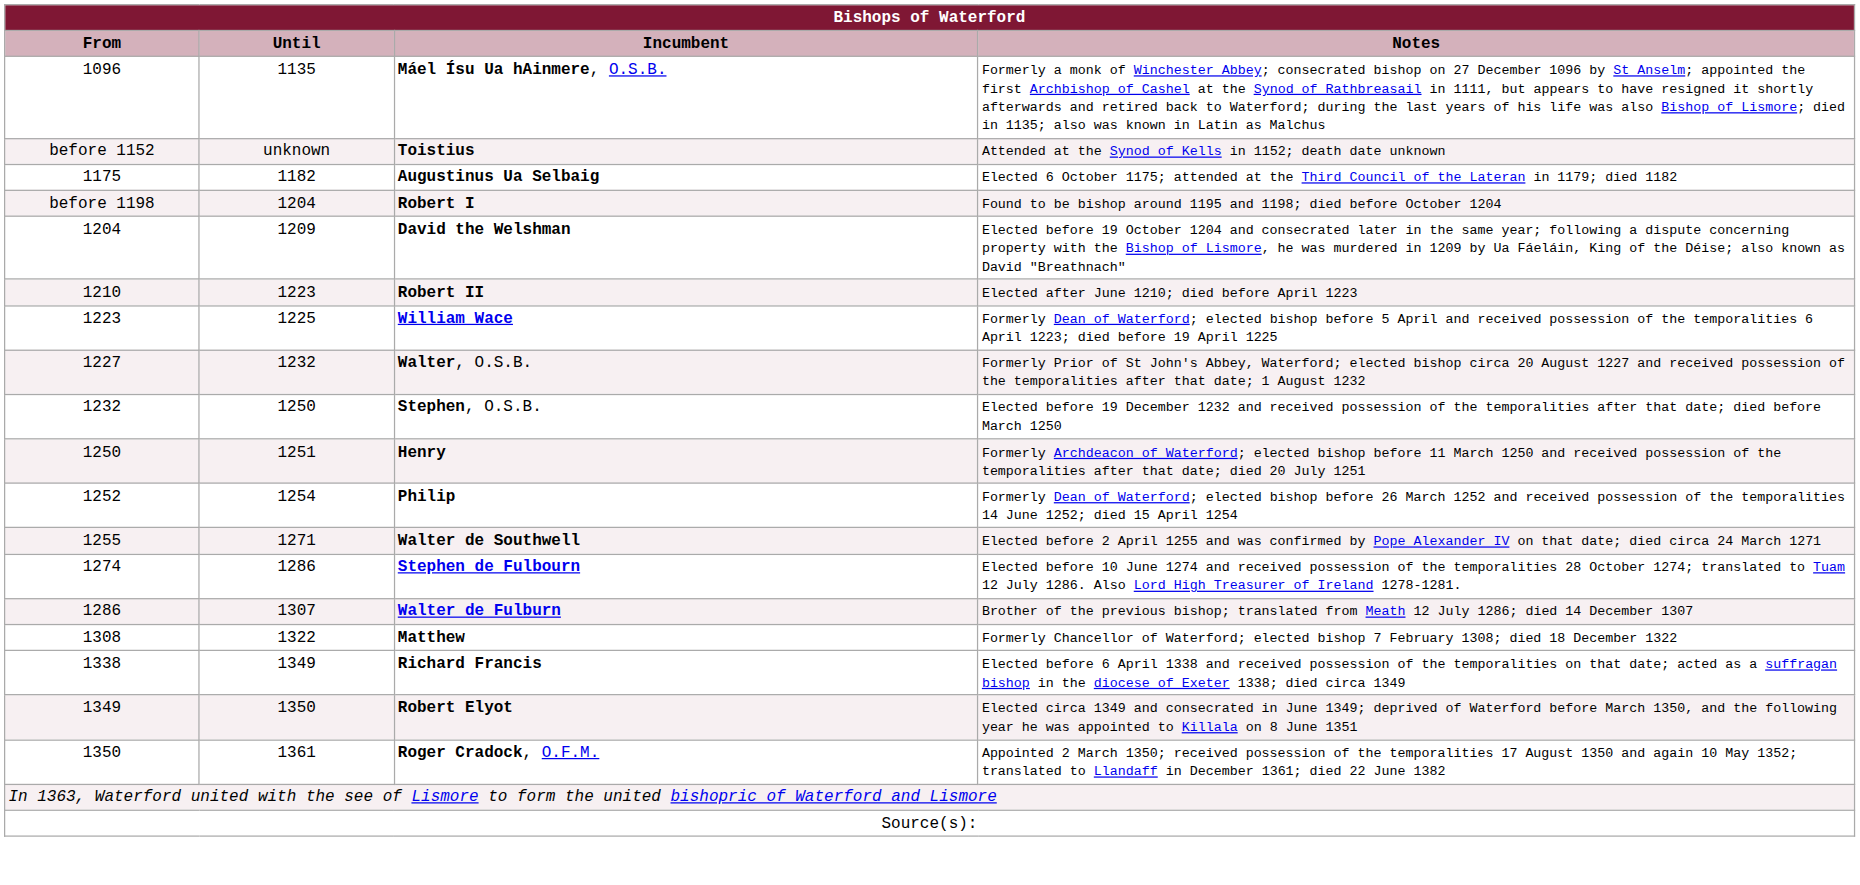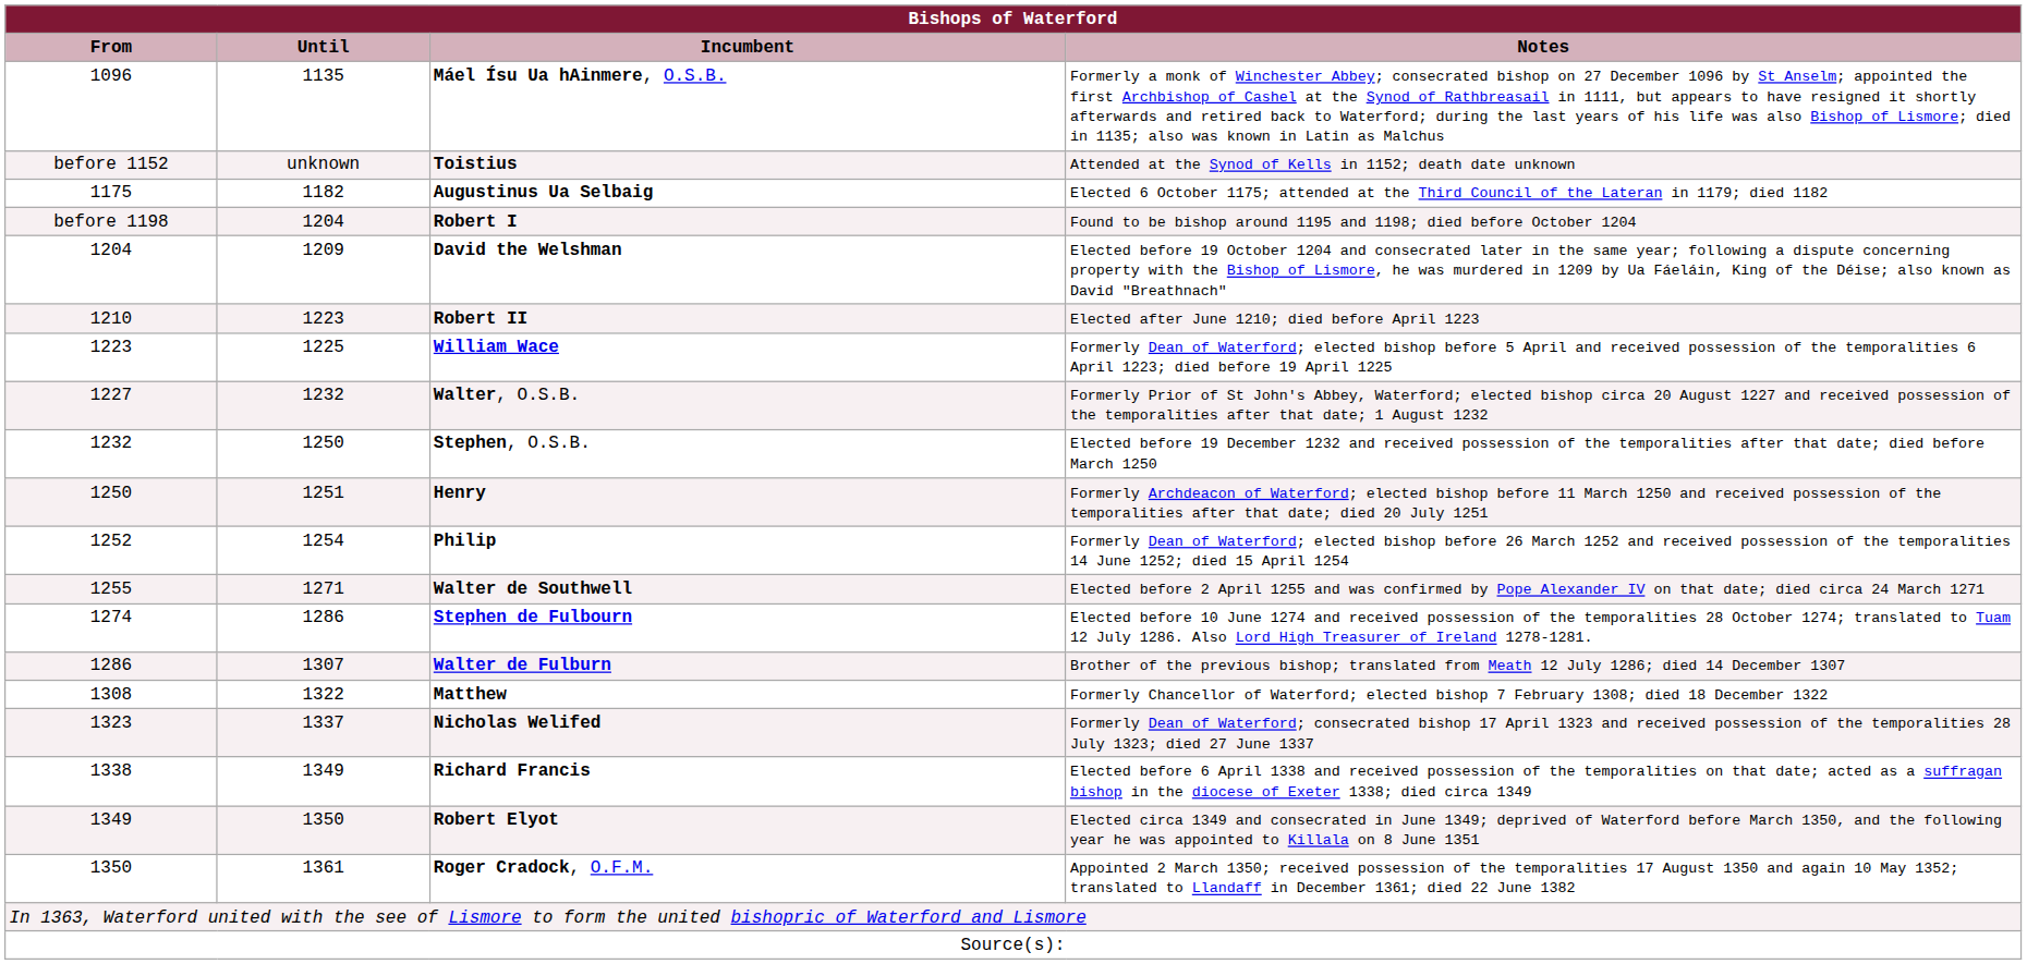+ row: 1323 | 1337 | Nicholas Welifed | Formerly Dean of Waterford; consecrated bishop 17 April 1323 and received possession of the temporalities 28 July 1323; died 27 June 1337
